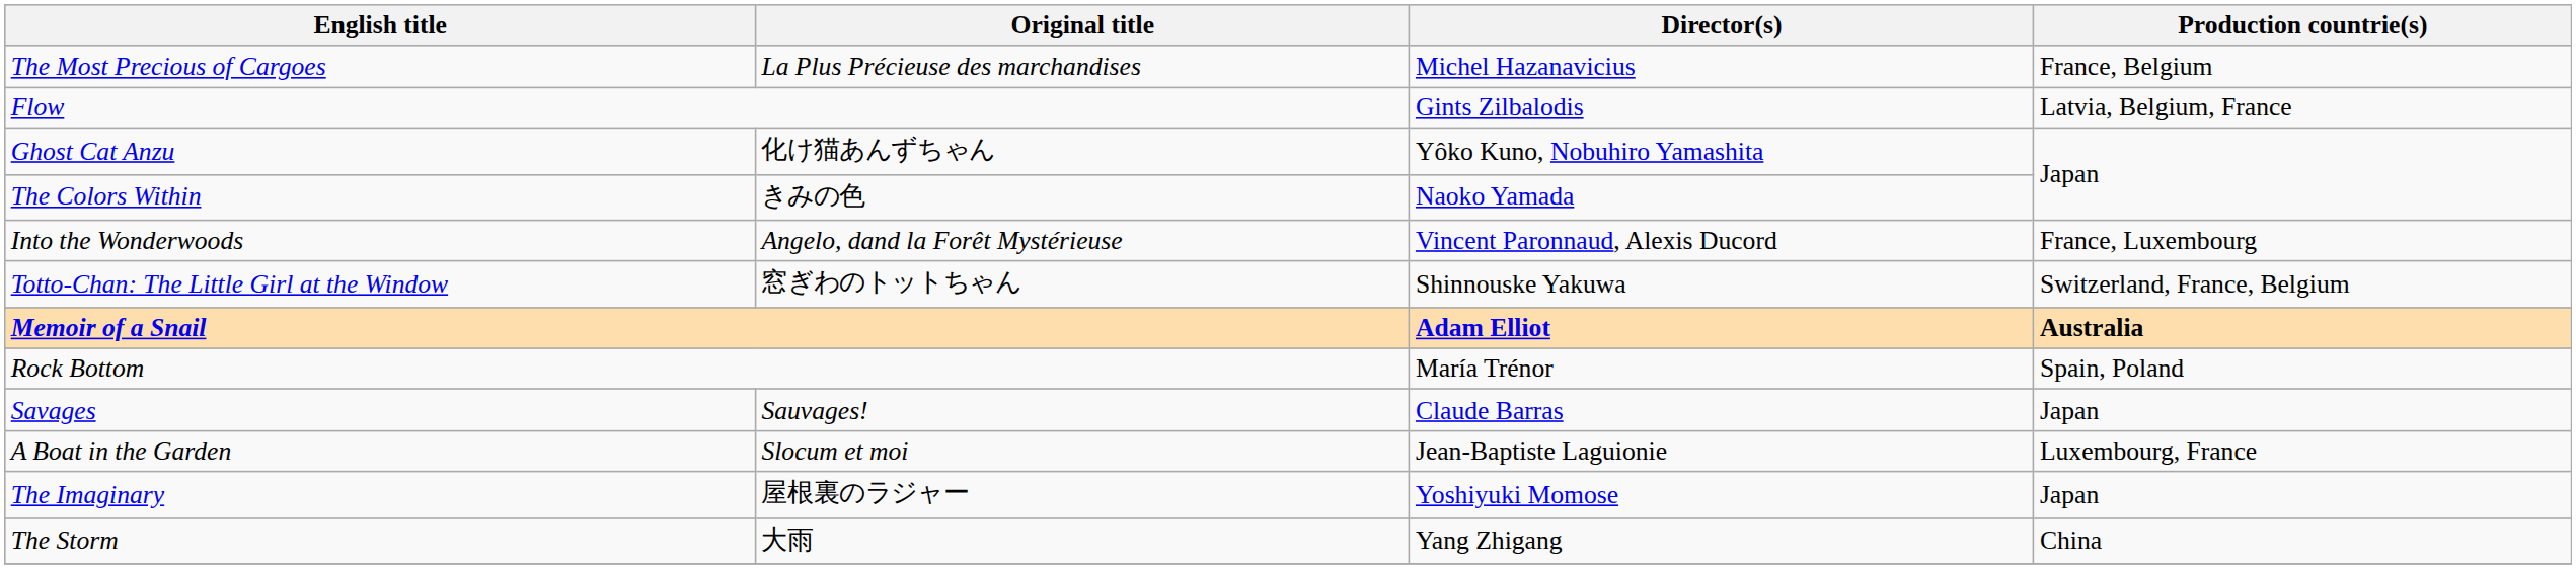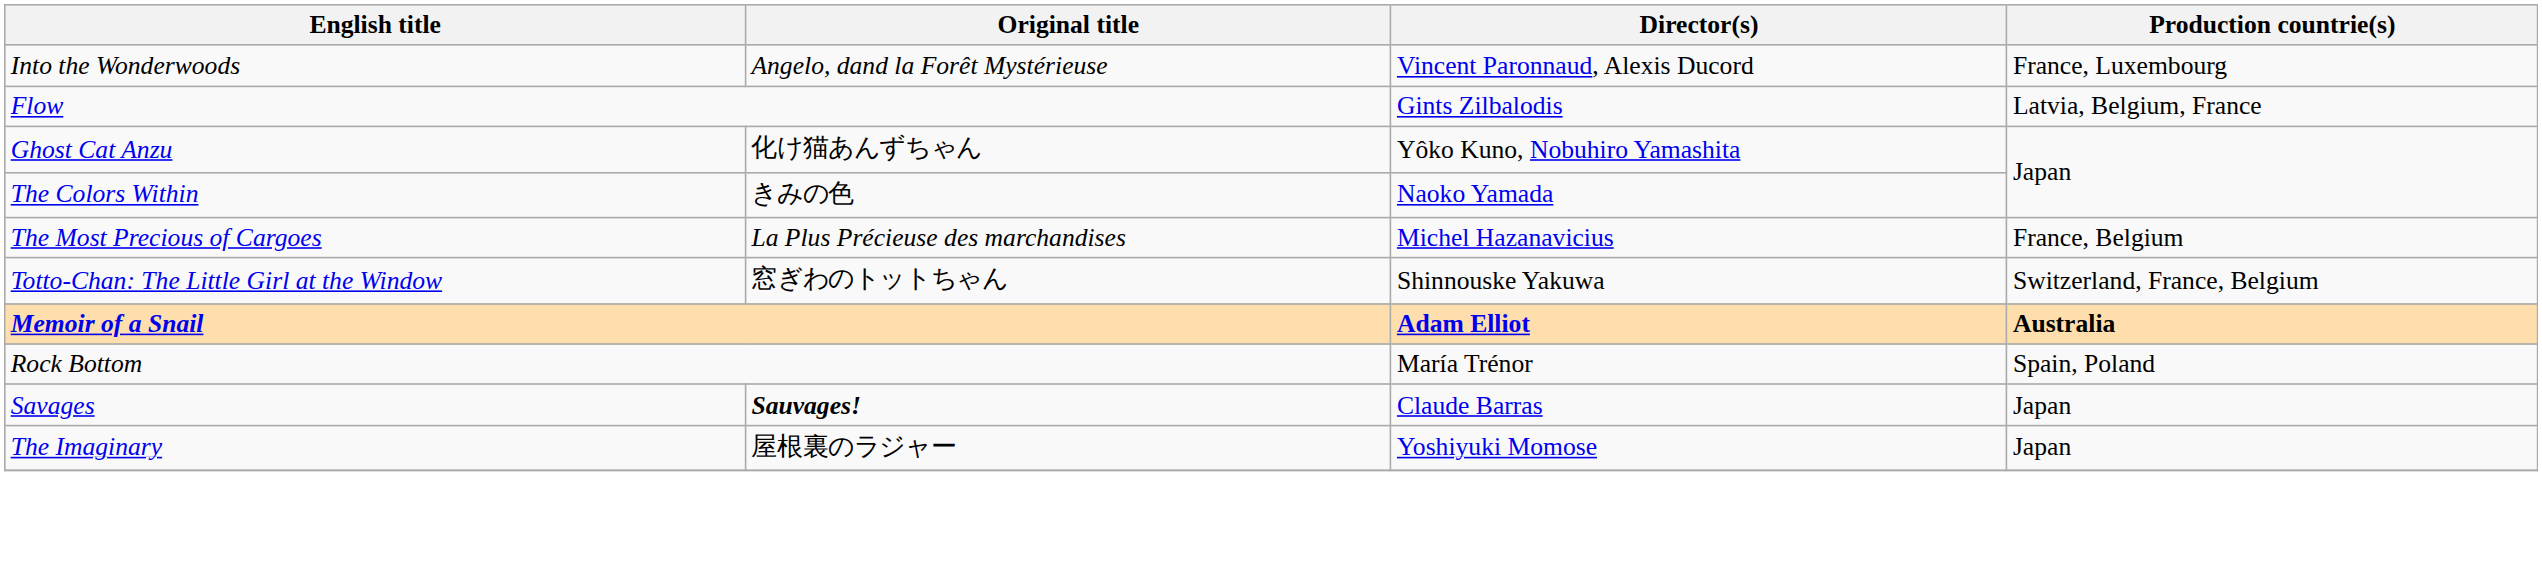rows swapped: Into the Wonderwoods <-> The Most Precious of Cargoes
Savages | Original title: normal -> bold
- row: A Boat in the Garden | Slocum et moi | Jean-Baptiste Laguionie | Luxembourg, France
- row: The Storm | 大雨 | Yang Zhigang | China
